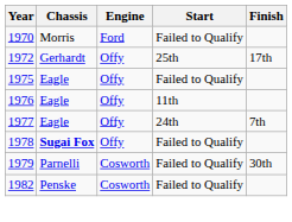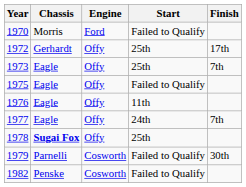+ row: 1973 | Eagle | Offy | 25th | 7th
1978 | Start: Failed to Qualify -> 25th
